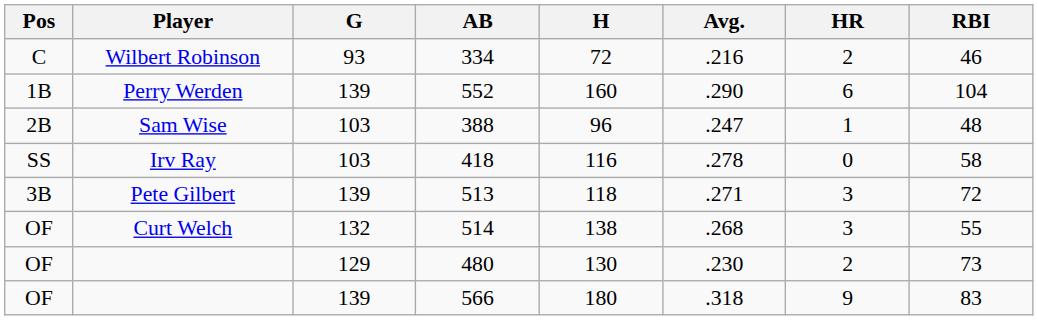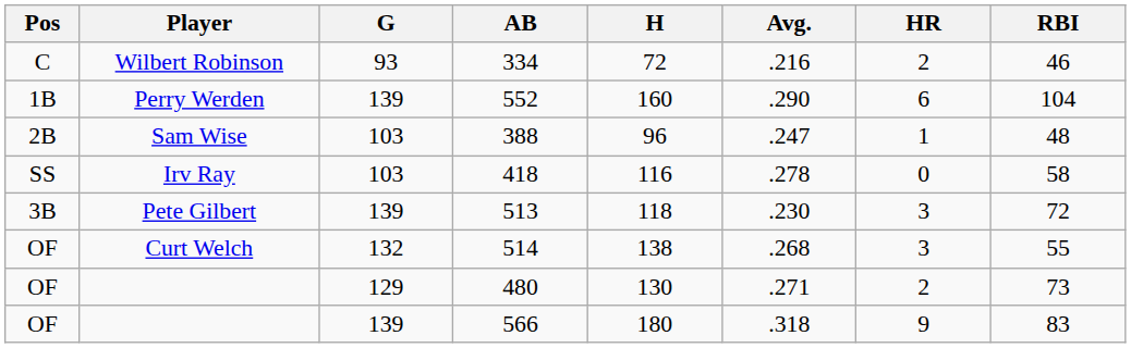513 | Avg.: .271 -> .230
480 | Avg.: .230 -> .271
